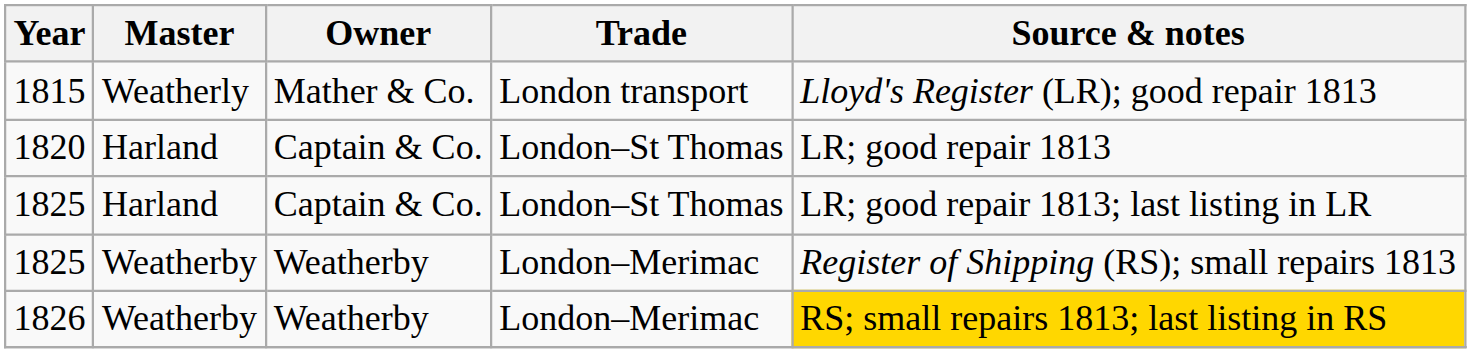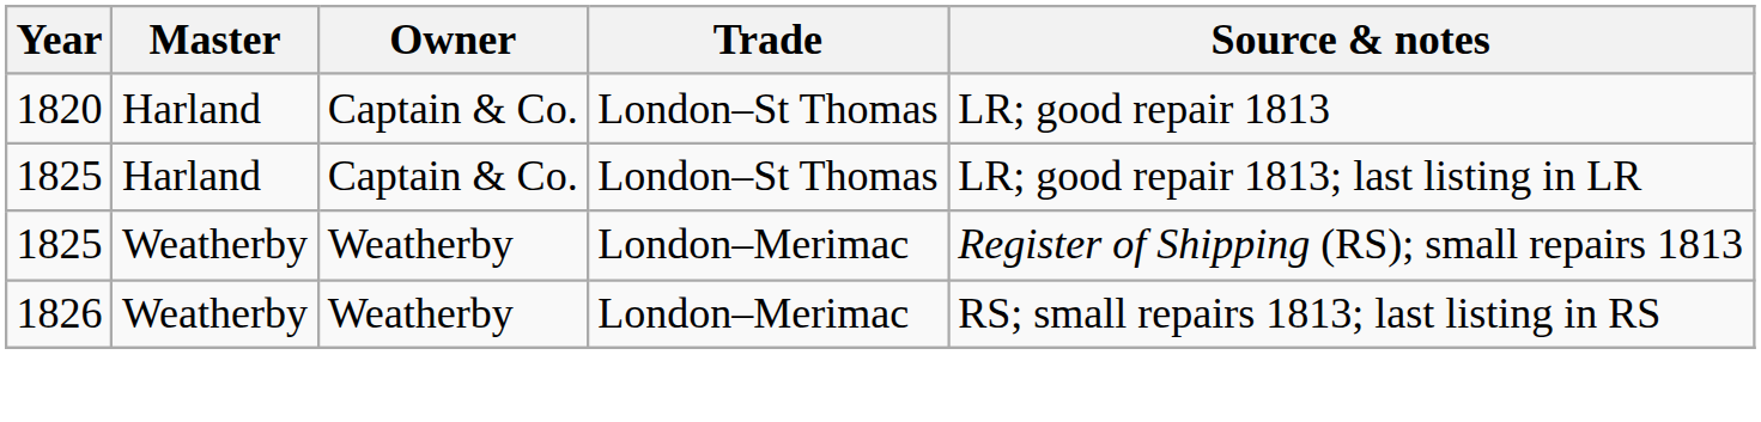- row: 1815 | Weatherly | Mather & Co. | London transport | Lloyd's Register (LR); good repair 1813
1826 | Source & notes: gold background -> no background
